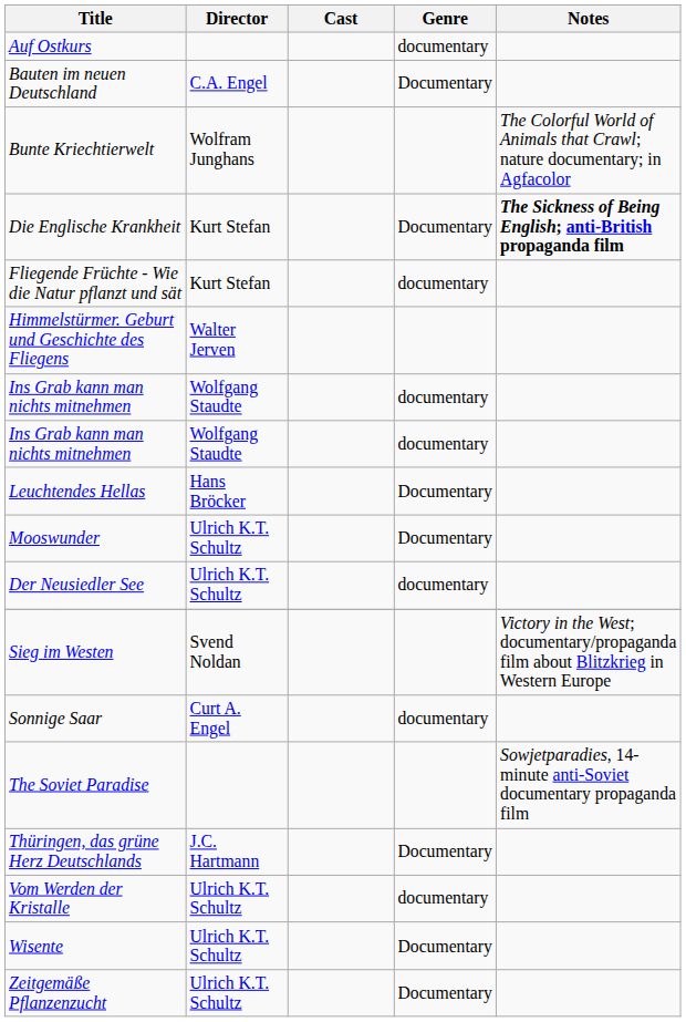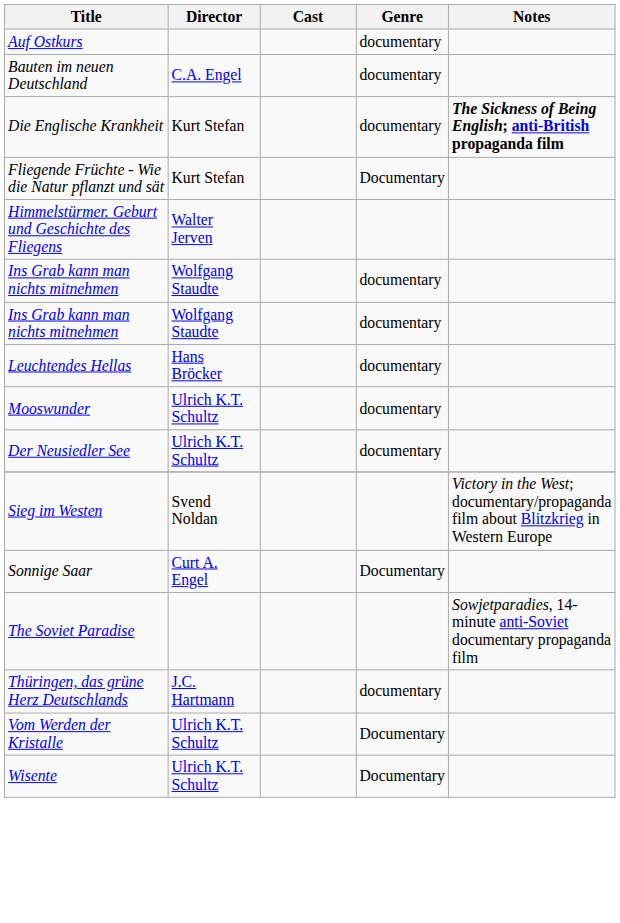Bauten im neuen Deutschland | Genre: Documentary -> documentary
- row: Bunte Kriechtierwelt | Wolfram Junghans | The Colorful World of Animals that Crawl; nature documentary; in Agfacolor
Die Englische Krankheit | Genre: Documentary -> documentary
Fliegende Früchte - Wie die Natur pflanzt und sät | Genre: documentary -> Documentary
Leuchtendes Hellas | Genre: Documentary -> documentary
Mooswunder | Genre: Documentary -> documentary
Sonnige Saar | Genre: documentary -> Documentary
Thüringen, das grüne Herz Deutschlands | Genre: Documentary -> documentary
Vom Werden der Kristalle | Genre: documentary -> Documentary
- row: Zeitgemäße Pflanzenzucht | Ulrich K.T. Schultz | Documentary
